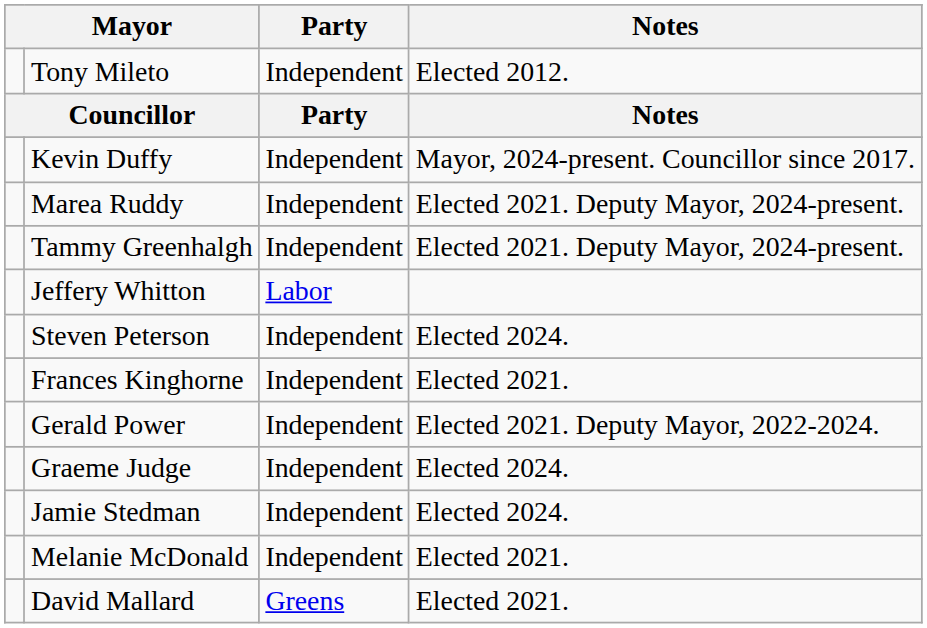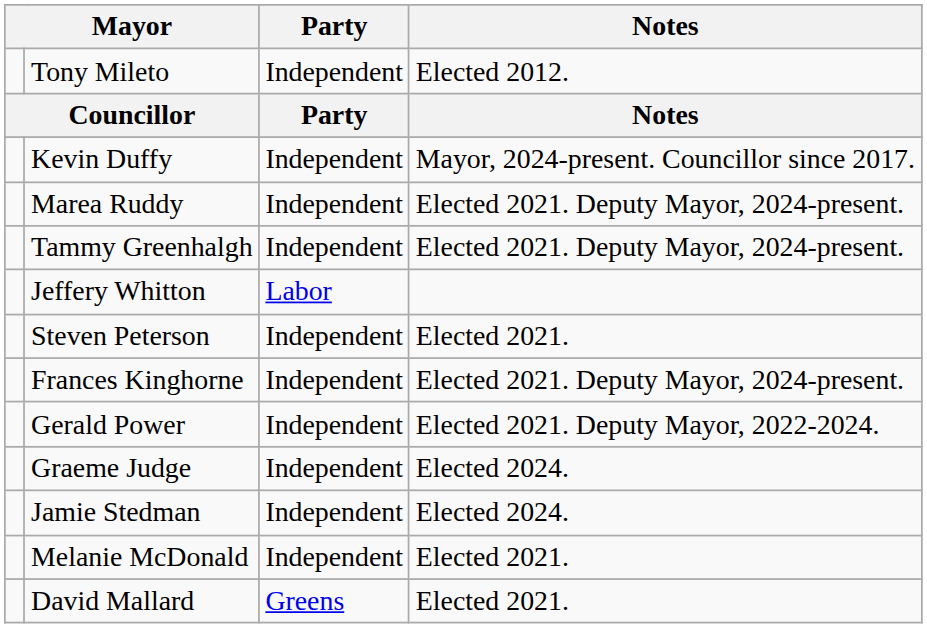Steven Peterson | Notes: Elected 2024. -> Elected 2021.
Frances Kinghorne | Notes: Elected 2021. -> Elected 2021. Deputy Mayor, 2024-present.
